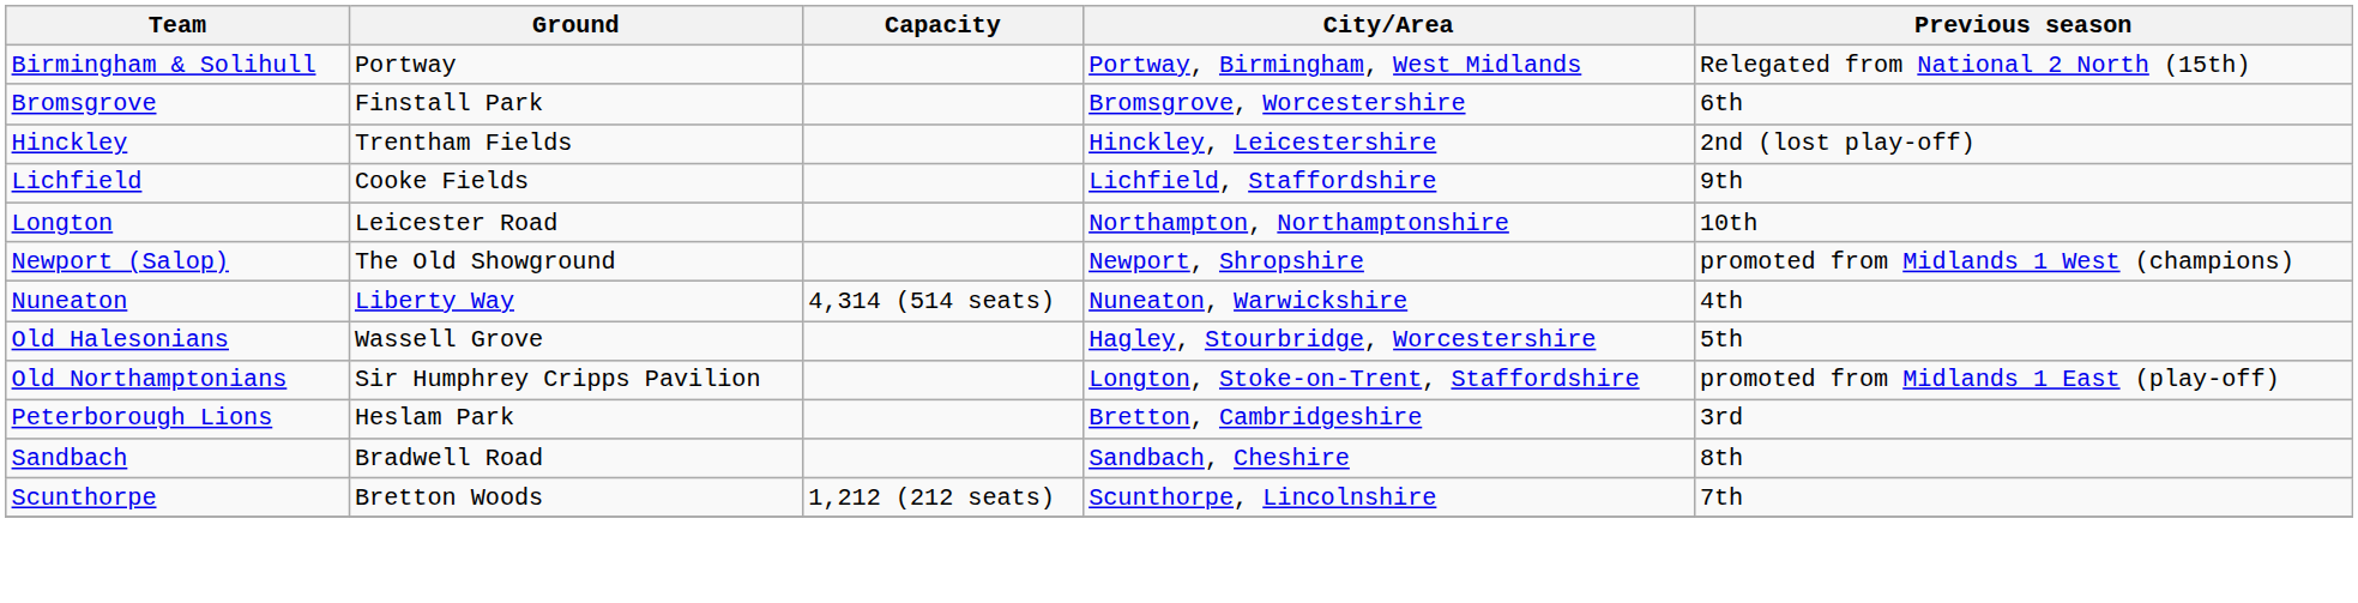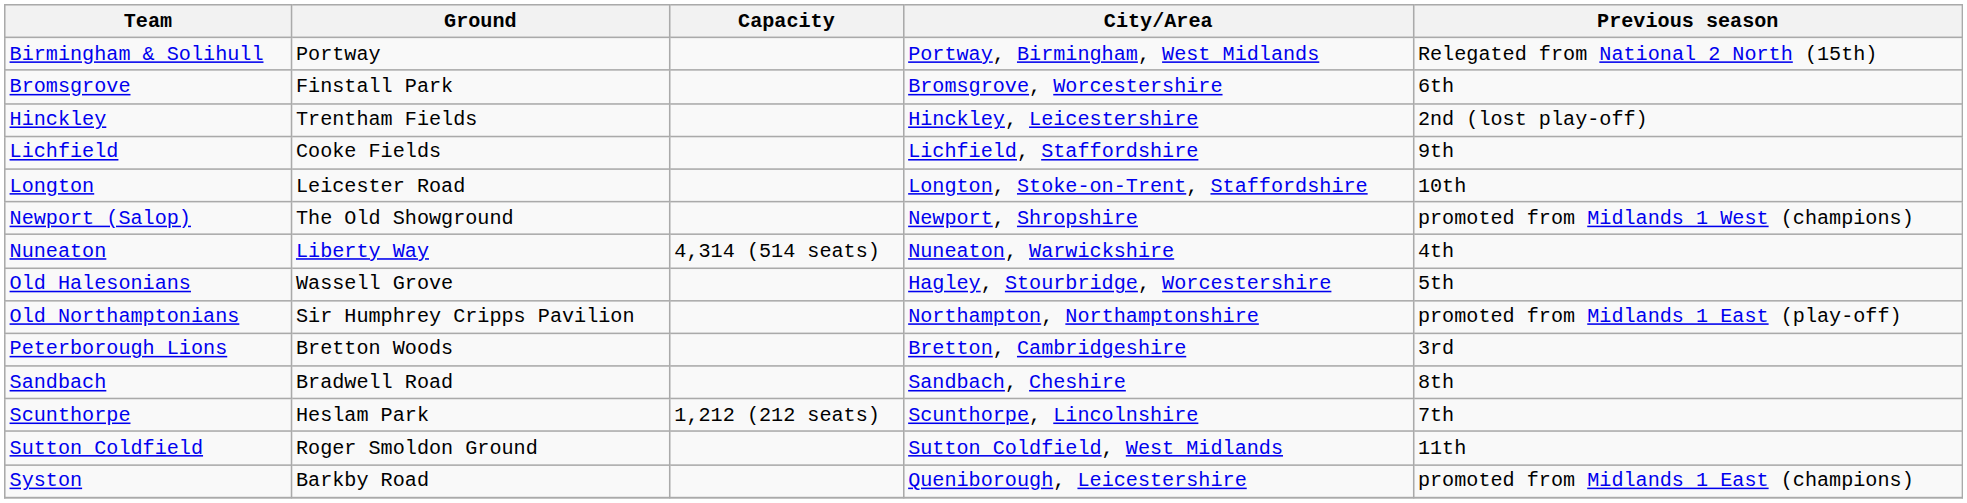Longton | City/Area: Northampton, Northamptonshire -> Longton, Stoke-on-Trent, Staffordshire
Old Northamptonians | City/Area: Longton, Stoke-on-Trent, Staffordshire -> Northampton, Northamptonshire
Peterborough Lions | Ground: Heslam Park -> Bretton Woods
Scunthorpe | Ground: Bretton Woods -> Heslam Park
+ row: Sutton Coldfield | Roger Smoldon Ground | Sutton Coldfield, West Midlands | 11th
+ row: Syston | Barkby Road | Queniborough, Leicestershire | promoted from Midlands 1 East (champions)
